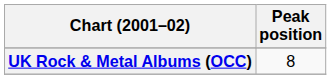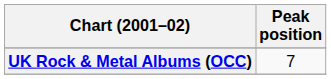UK Rock & Metal Albums (OCC) | Peak position: 8 -> 7
